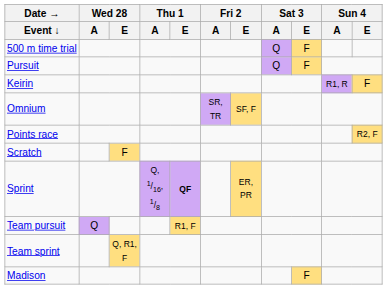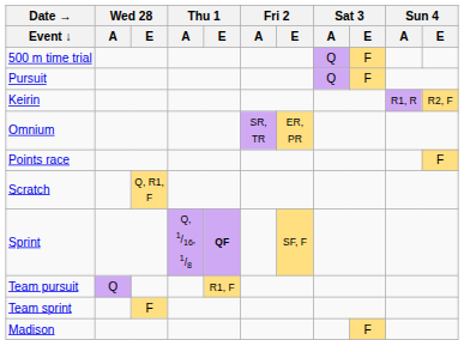Keirin | Sun 4 / E: F -> R2, F
Omnium | Fri 2 / E: SF, F -> ER, PR
Points race | Sun 4 / E: R2, F -> F
Scratch | Wed 28 / E: F -> Q, R1, F
Sprint | Fri 2 / E: ER, PR -> SF, F
Team sprint | Wed 28 / E: Q, R1, F -> F
